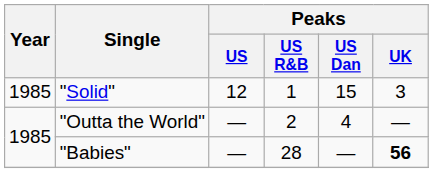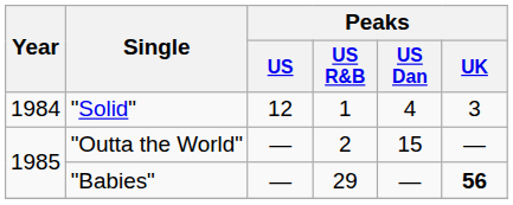"Solid" | Year: 1985 -> 1984
"Solid" | Peaks / US Dan: 15 -> 4
"Outta the World" | Peaks / US Dan: 4 -> 15
"Babies" | Peaks / US R&B: 28 -> 29
